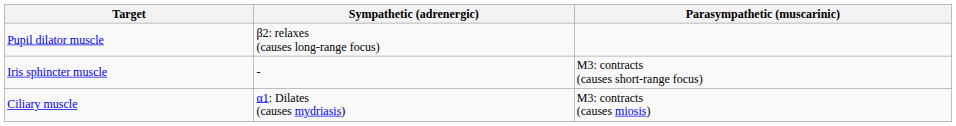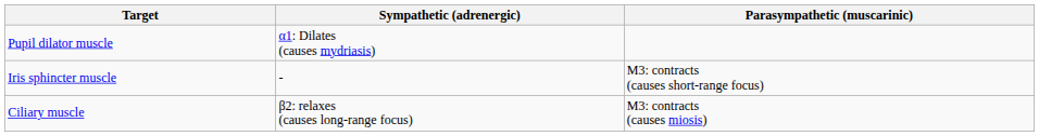Pupil dilator muscle | Sympathetic (adrenergic): β2: relaxes (causes long-range focus) -> α1: Dilates (causes mydriasis)
Ciliary muscle | Sympathetic (adrenergic): α1: Dilates (causes mydriasis) -> β2: relaxes (causes long-range focus)
